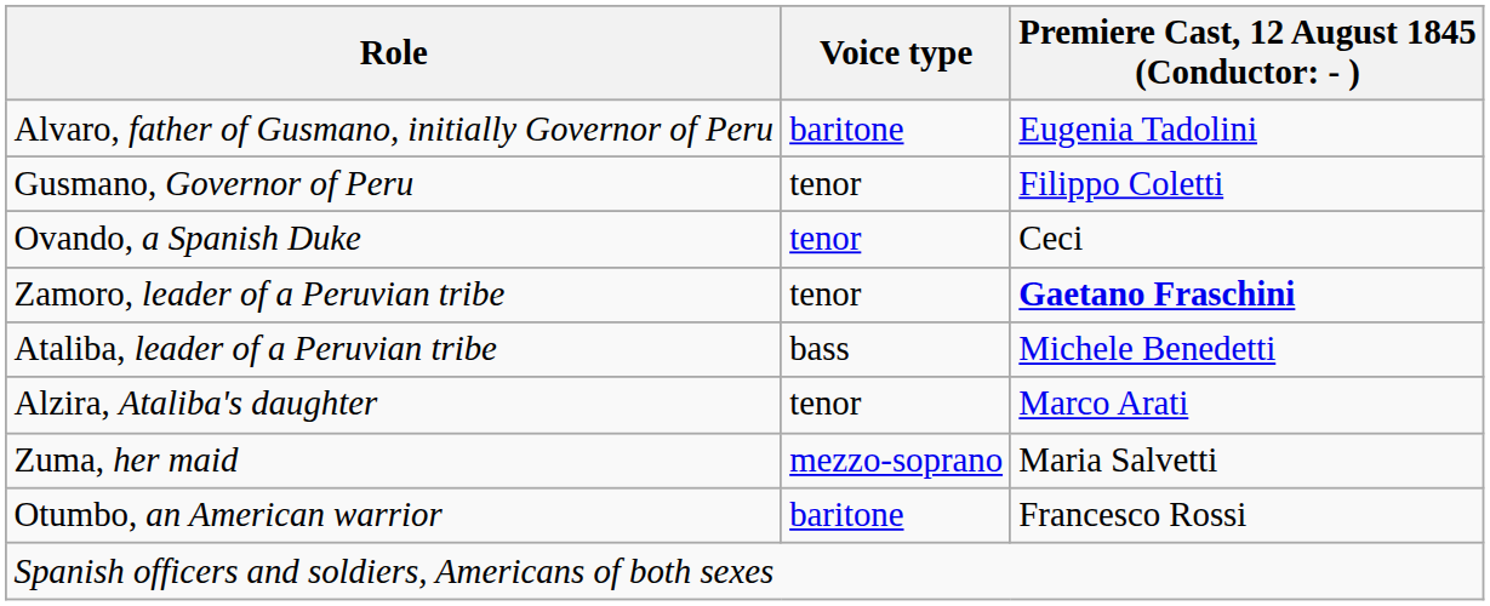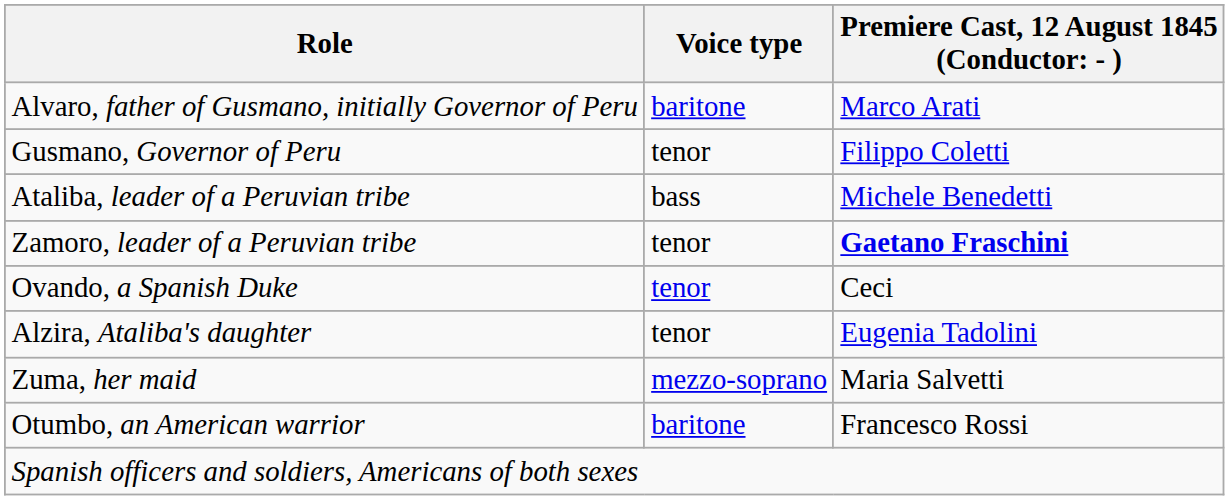Alvaro, father of Gusmano, initially Governor of Peru | column 3: Eugenia Tadolini -> Marco Arati
rows swapped: Ovando, a Spanish Duke <-> Ataliba, leader of a Peruvian tribe
Alzira, Ataliba's daughter | column 3: Marco Arati -> Eugenia Tadolini
